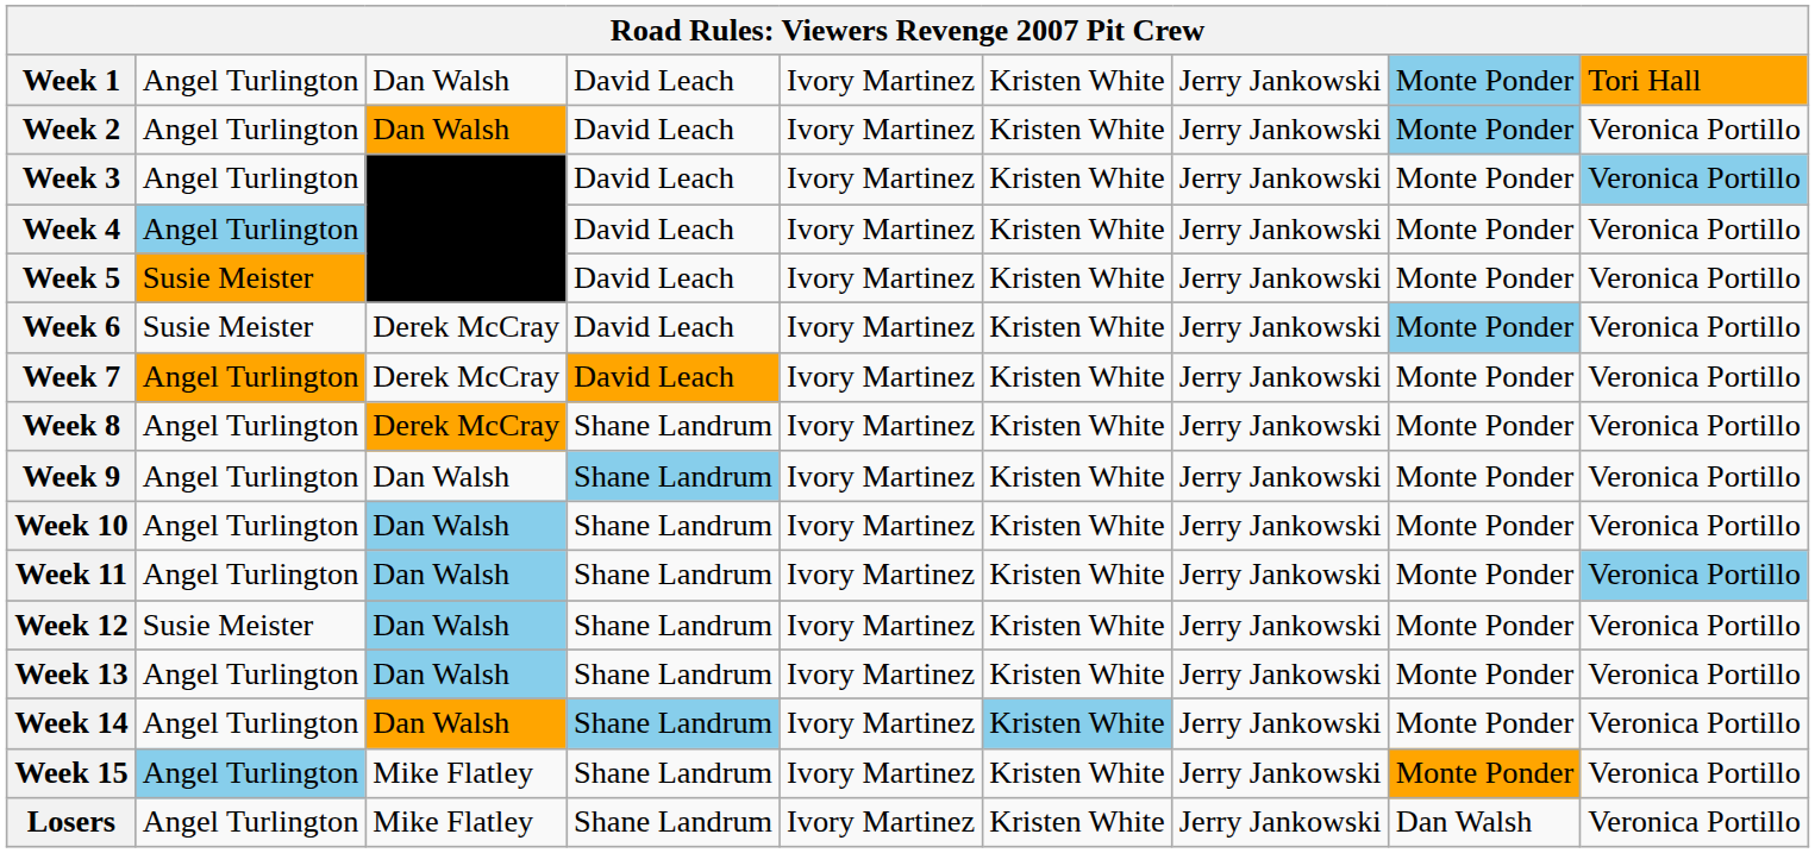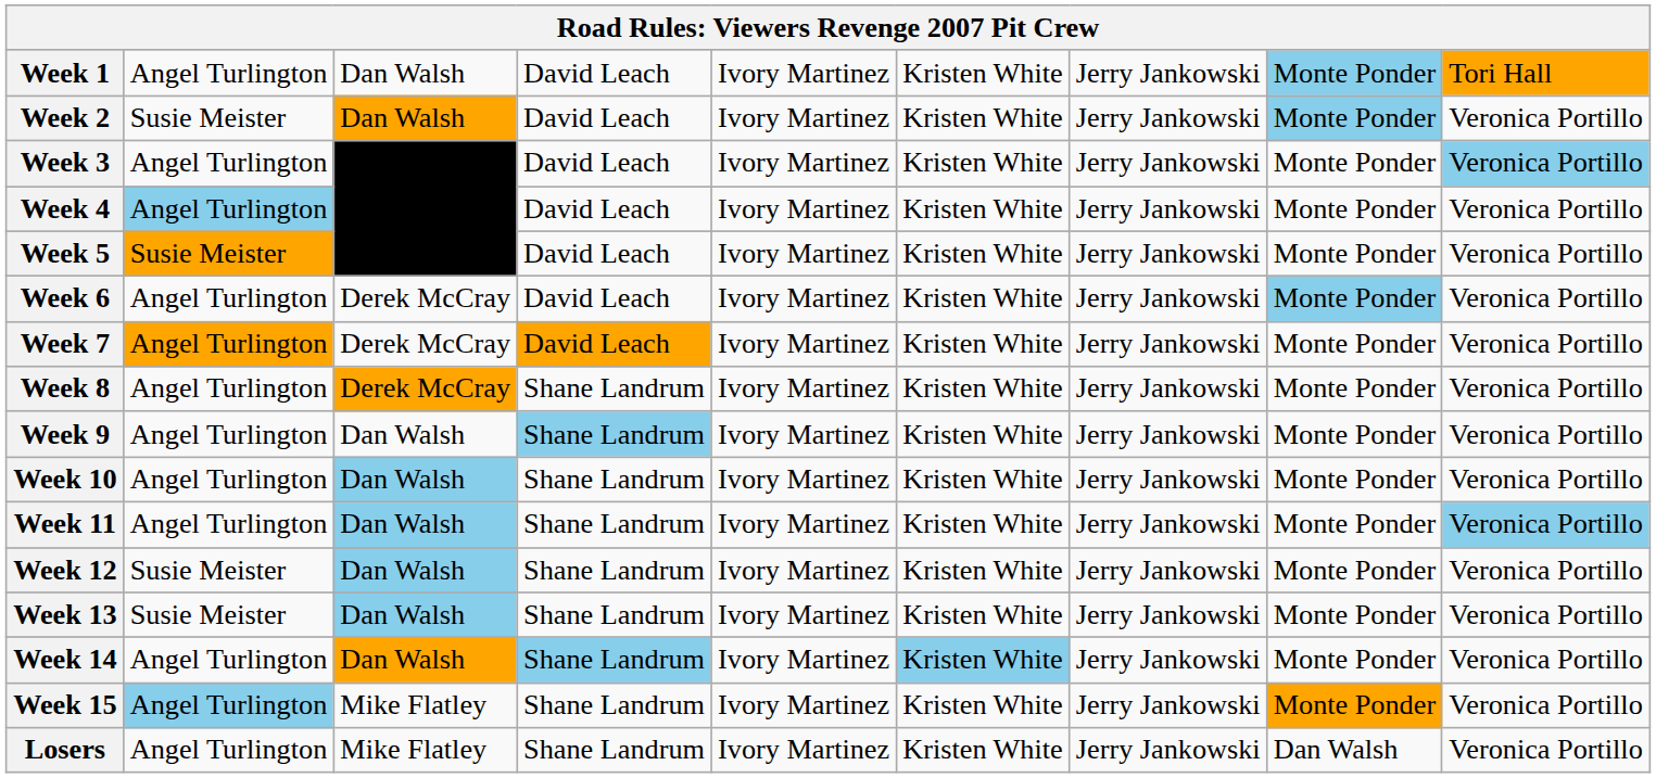Week 2 | column 2: Angel Turlington -> Susie Meister
Week 6 | column 2: Susie Meister -> Angel Turlington
Week 13 | column 2: Angel Turlington -> Susie Meister
